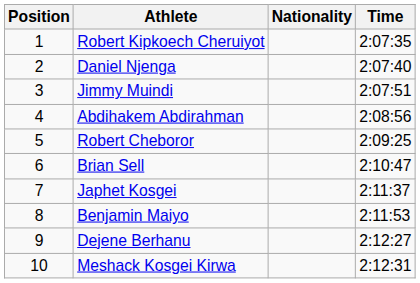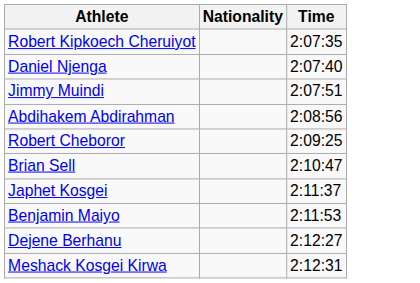- column: Position | 1 | 2 | 3 | 4 | 5 | 6 | 7 | 8 | 9 | 10
